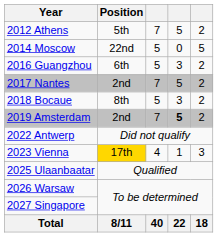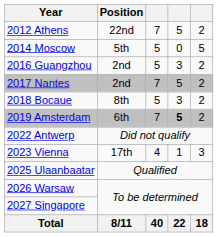2012 Athens | Position: 5th -> 22nd
2014 Moscow | Position: 22nd -> 5th
2016 Guangzhou | Position: 6th -> 2nd
2019 Amsterdam | Position: 2nd -> 6th
2023 Vienna | Position: gold background -> no background
